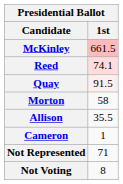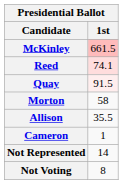Not Represented | 1st: 71 -> 14
